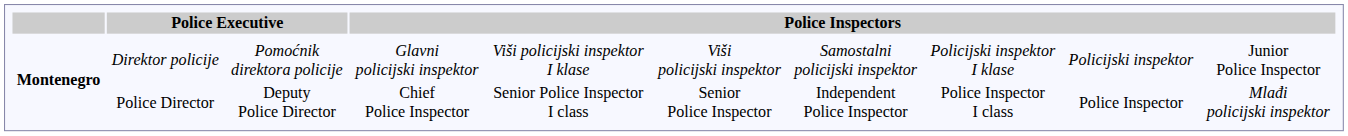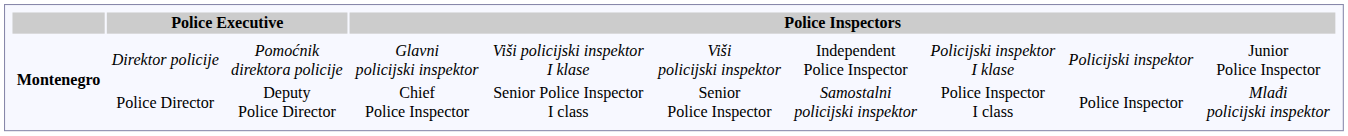Direktor policije | column 7: Samostalni policijski inspektor -> Independent Police Inspector
Police Director | column 7: Independent Police Inspector -> Samostalni policijski inspektor
